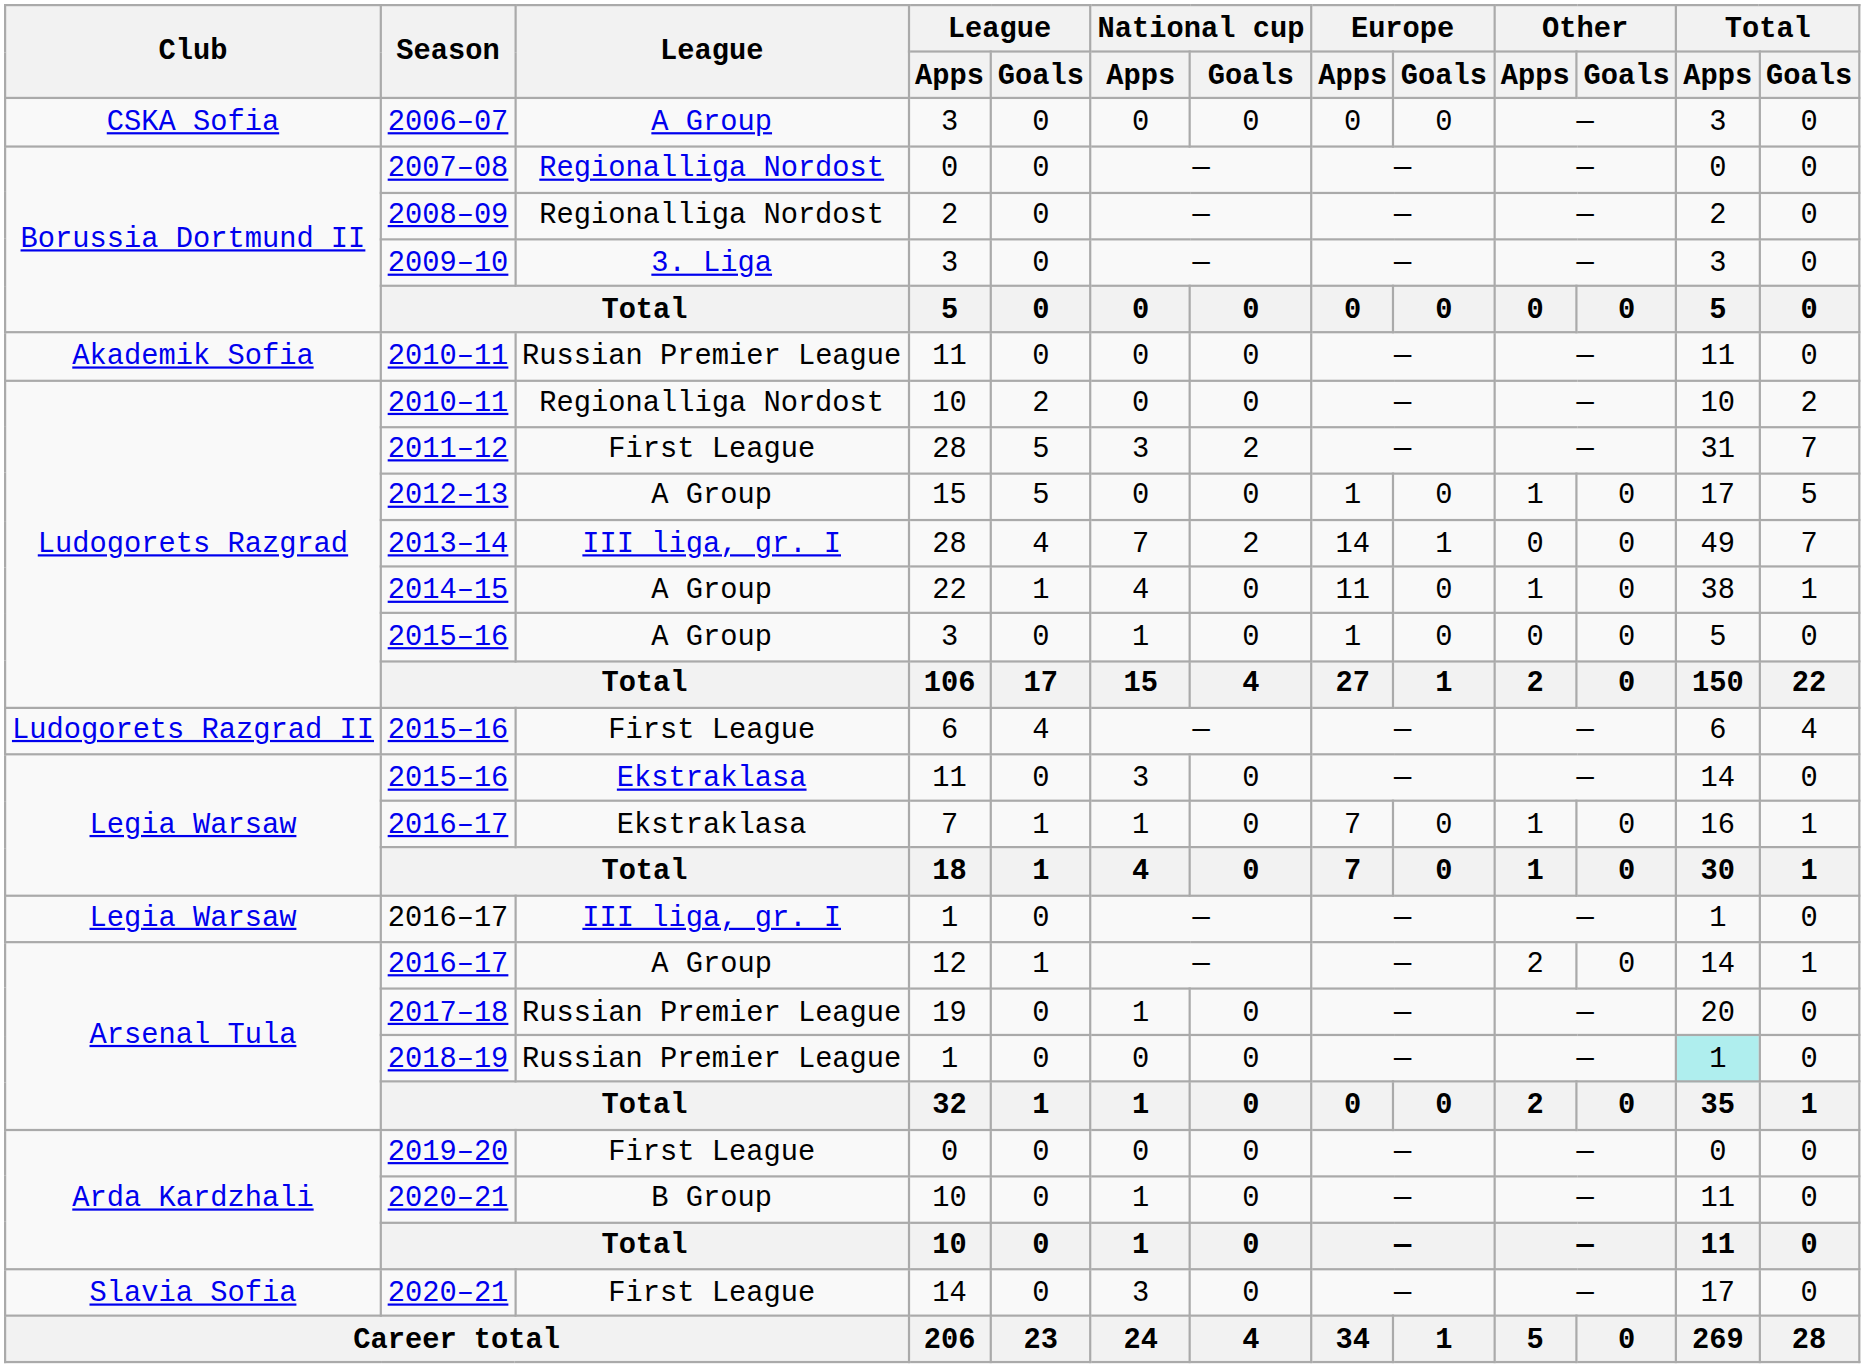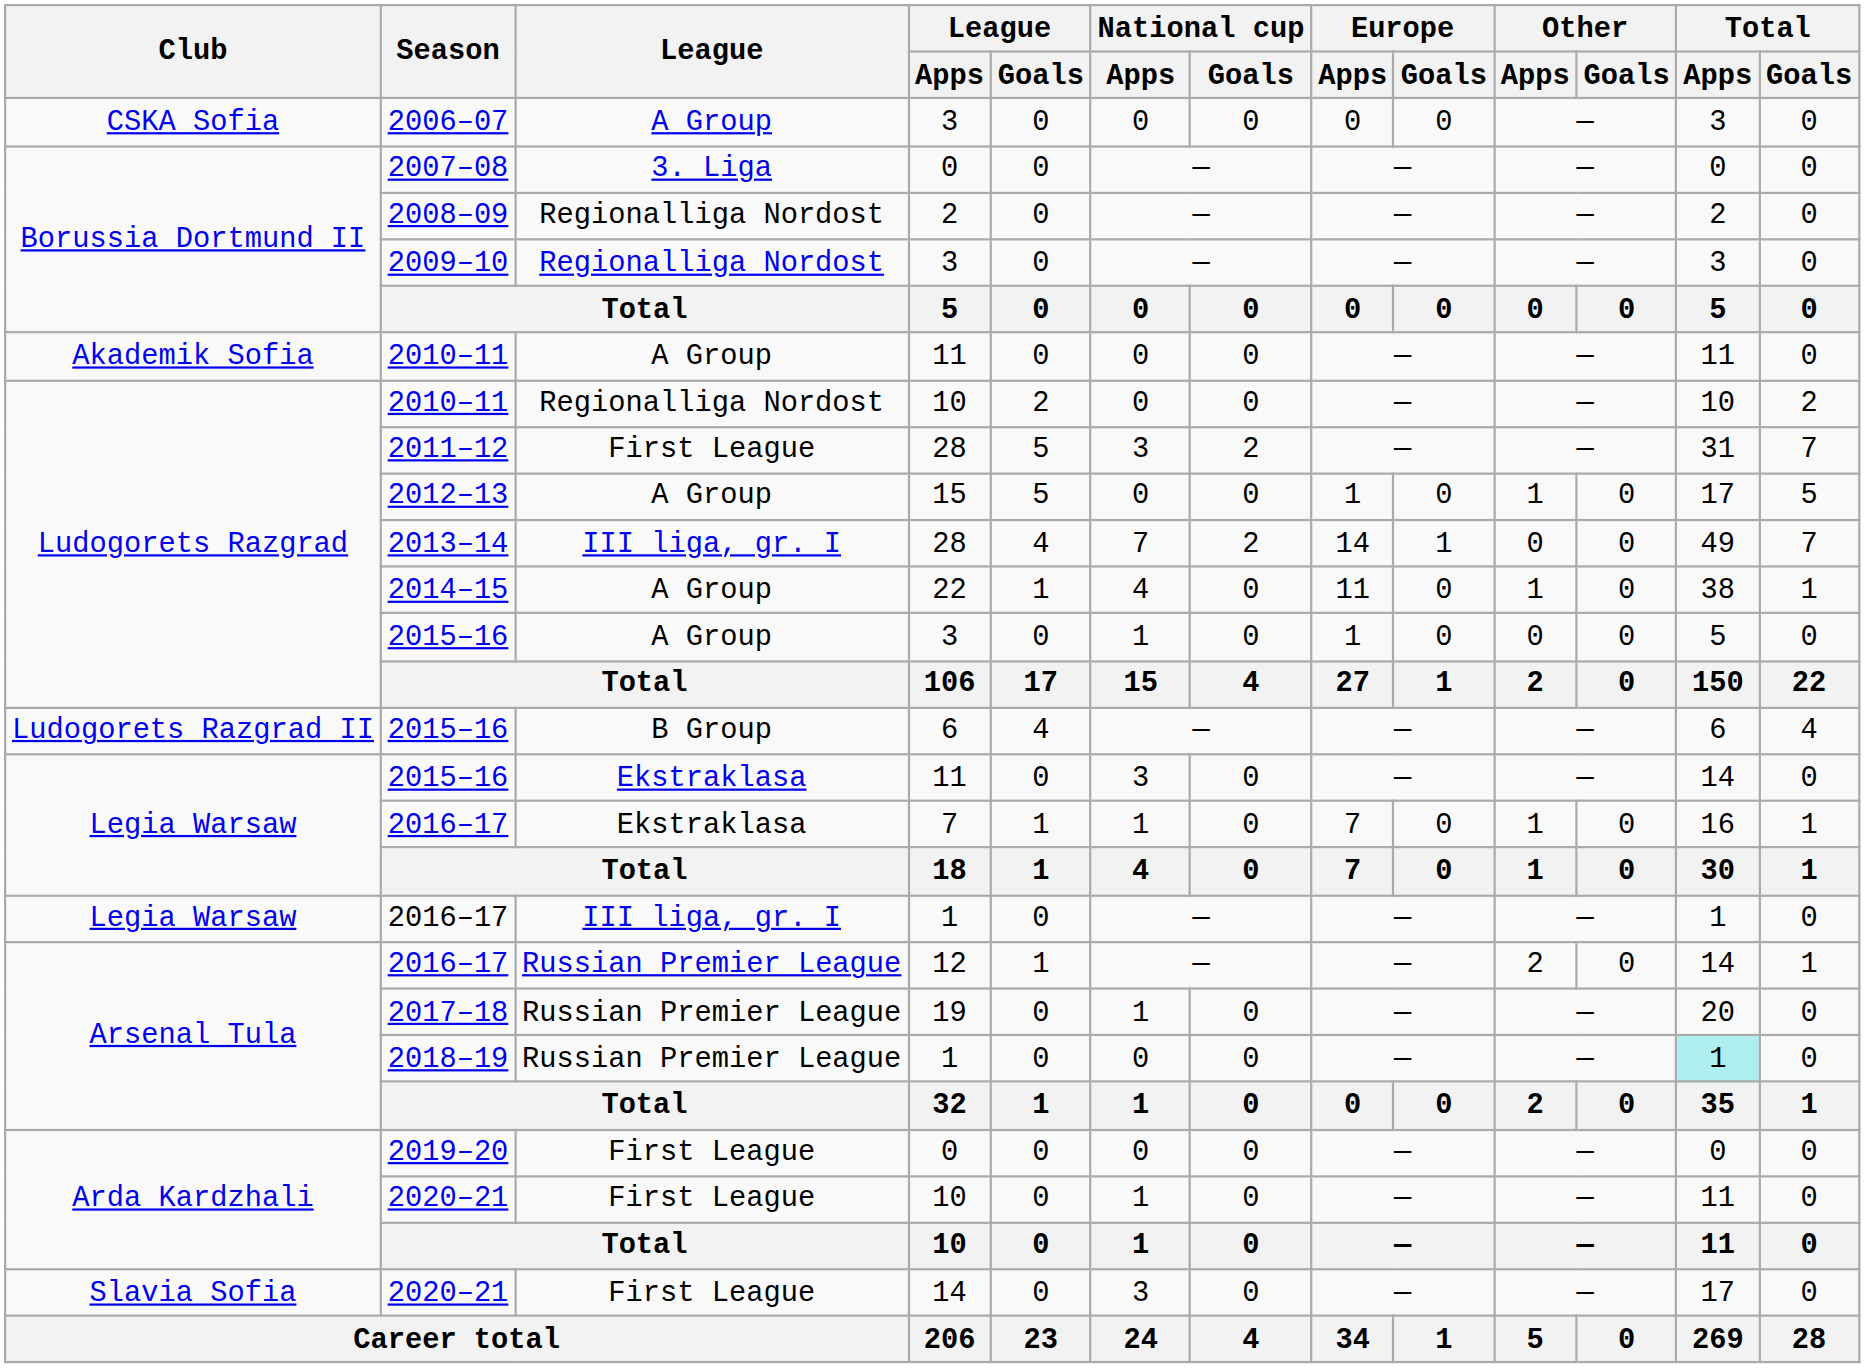2007–08 | League: Regionalliga Nordost -> 3. Liga
2009–10 | League: 3. Liga -> Regionalliga Nordost
2010–11 / 11 | League: Russian Premier League -> A Group
2015–16 / 6 | League: First League -> B Group
2016–17 / 12 | League: A Group -> Russian Premier League
2020–21 / 10 | League: B Group -> First League
